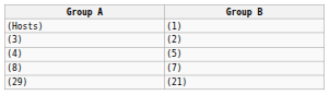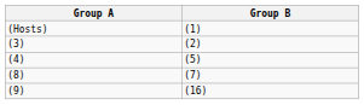+ row: (9) | (16)
- row: (29) | (21)
